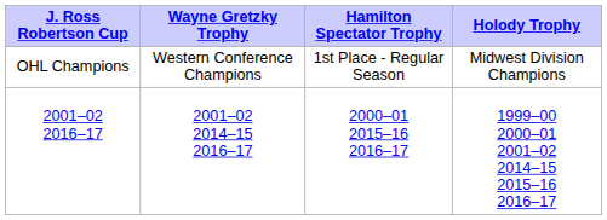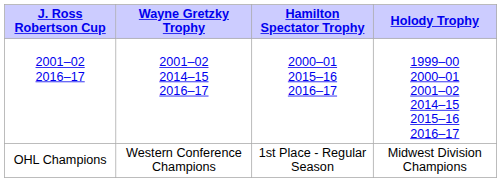rows swapped: OHL Champions <-> 2001–02 2016–17
